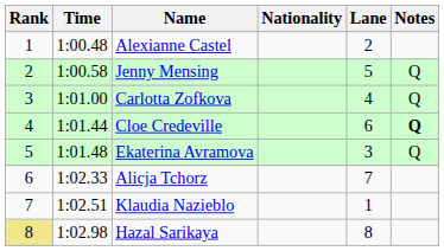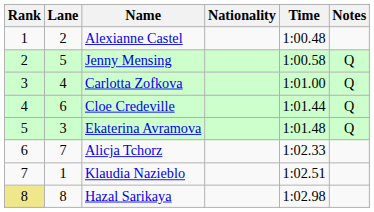columns swapped: Lane <-> Time
Cloe Credeville | Notes: bold -> normal
